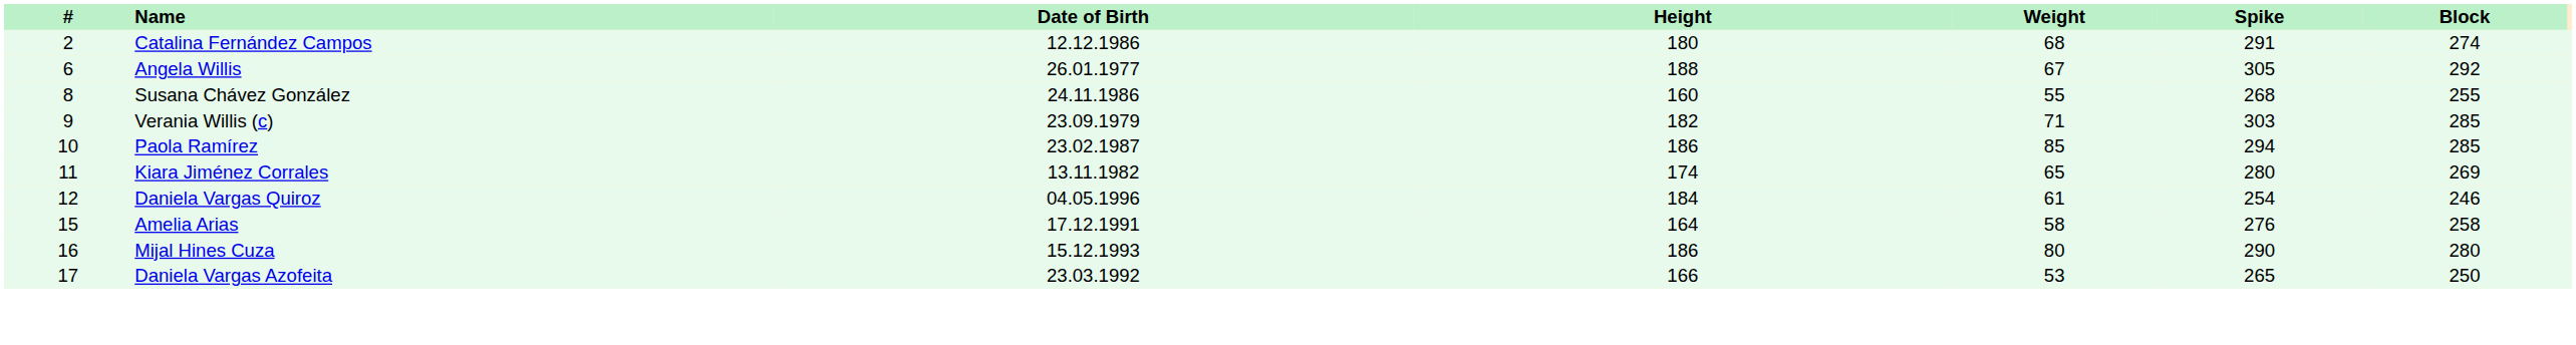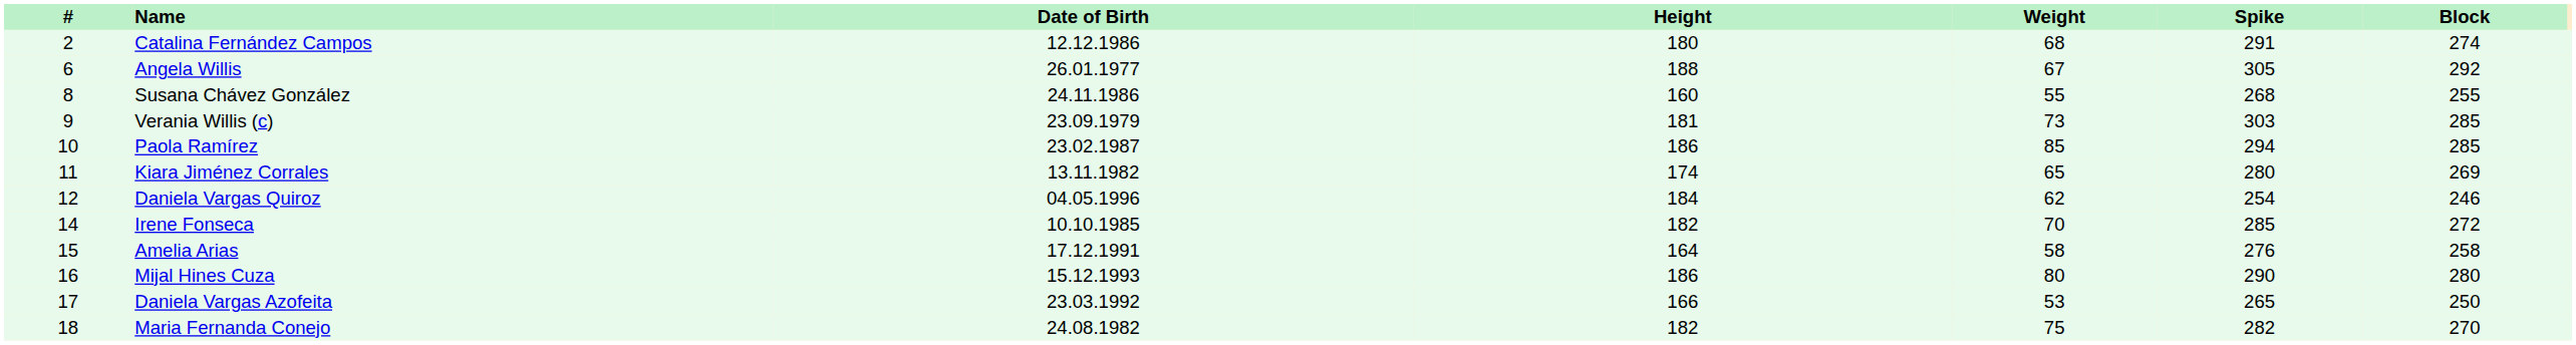Verania Willis (c) | Height: 182 -> 181
Verania Willis (c) | Weight: 71 -> 73
Daniela Vargas Quiroz | Weight: 61 -> 62
+ row: 14 | Irene Fonseca | 10.10.1985 | 182 | 70 | 285 | 272
+ row: 18 | Maria Fernanda Conejo | 24.08.1982 | 182 | 75 | 282 | 270
